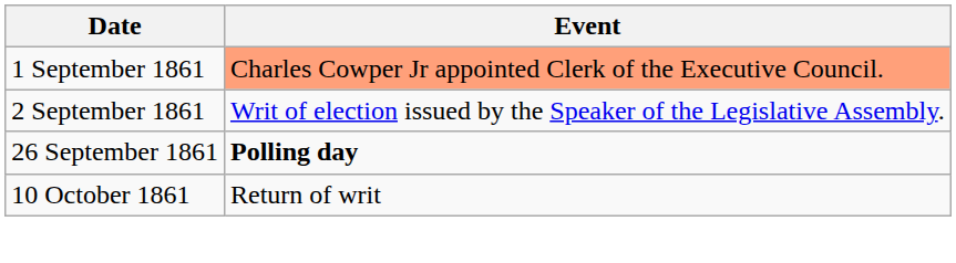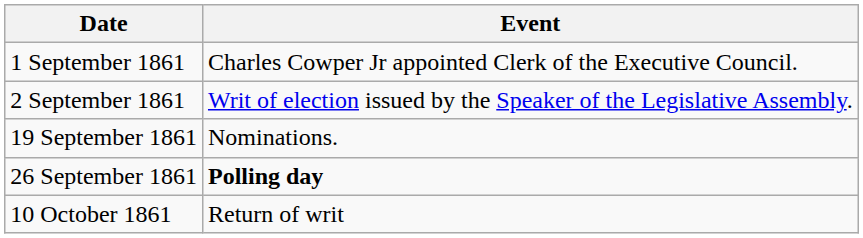1 September 1861 | Event: lightsalmon background -> no background
+ row: 19 September 1861 | Nominations.
